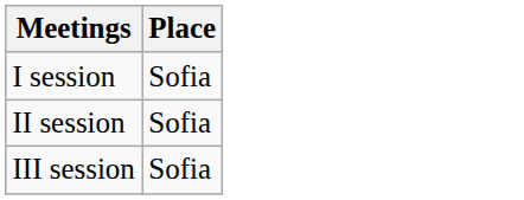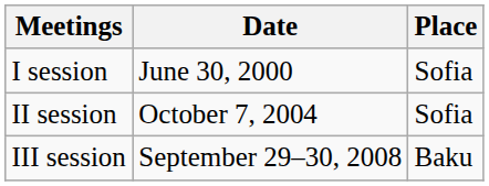+ column: Date | June 30, 2000 | October 7, 2004 | September 29–30, 2008
III session | Place: Sofia -> Baku
